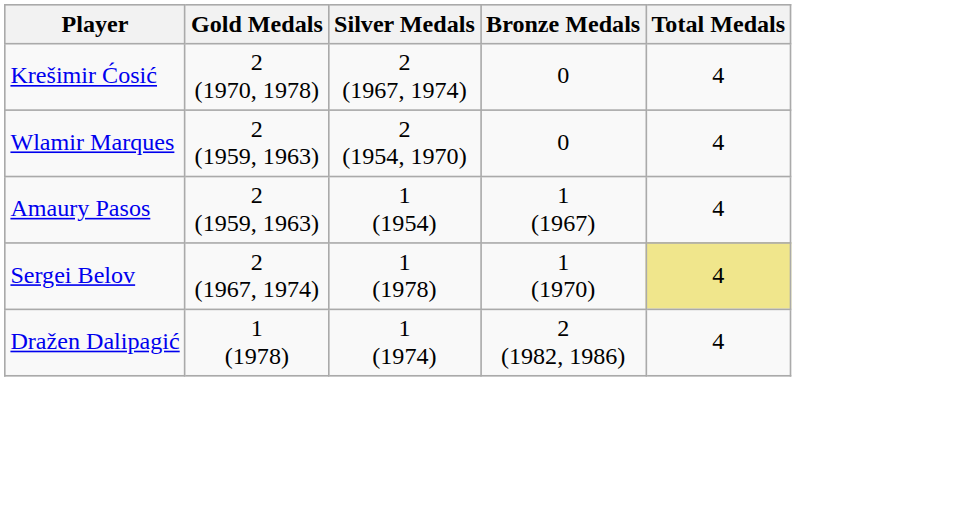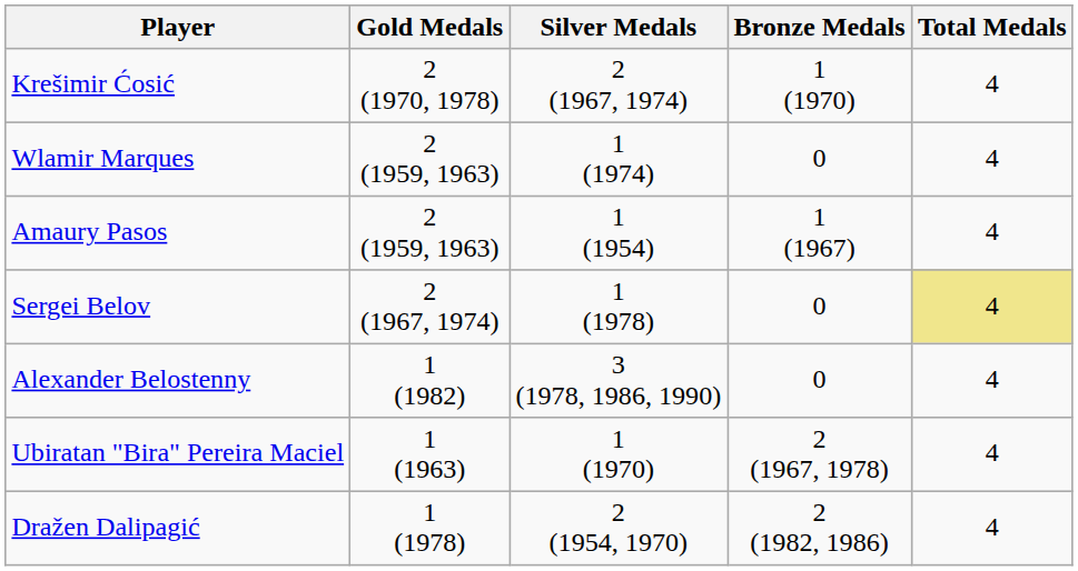Krešimir Ćosić | Bronze Medals: 0 -> 1 (1970)
Wlamir Marques | Silver Medals: 2 (1954, 1970) -> 1 (1974)
Sergei Belov | Bronze Medals: 1 (1970) -> 0
+ row: Alexander Belostenny | 1 (1982) | 3 (1978, 1986, 1990) | 0 | 4
+ row: Ubiratan "Bira" Pereira Maciel | 1 (1963) | 1 (1970) | 2 (1967, 1978) | 4
Dražen Dalipagić | Silver Medals: 1 (1974) -> 2 (1954, 1970)
